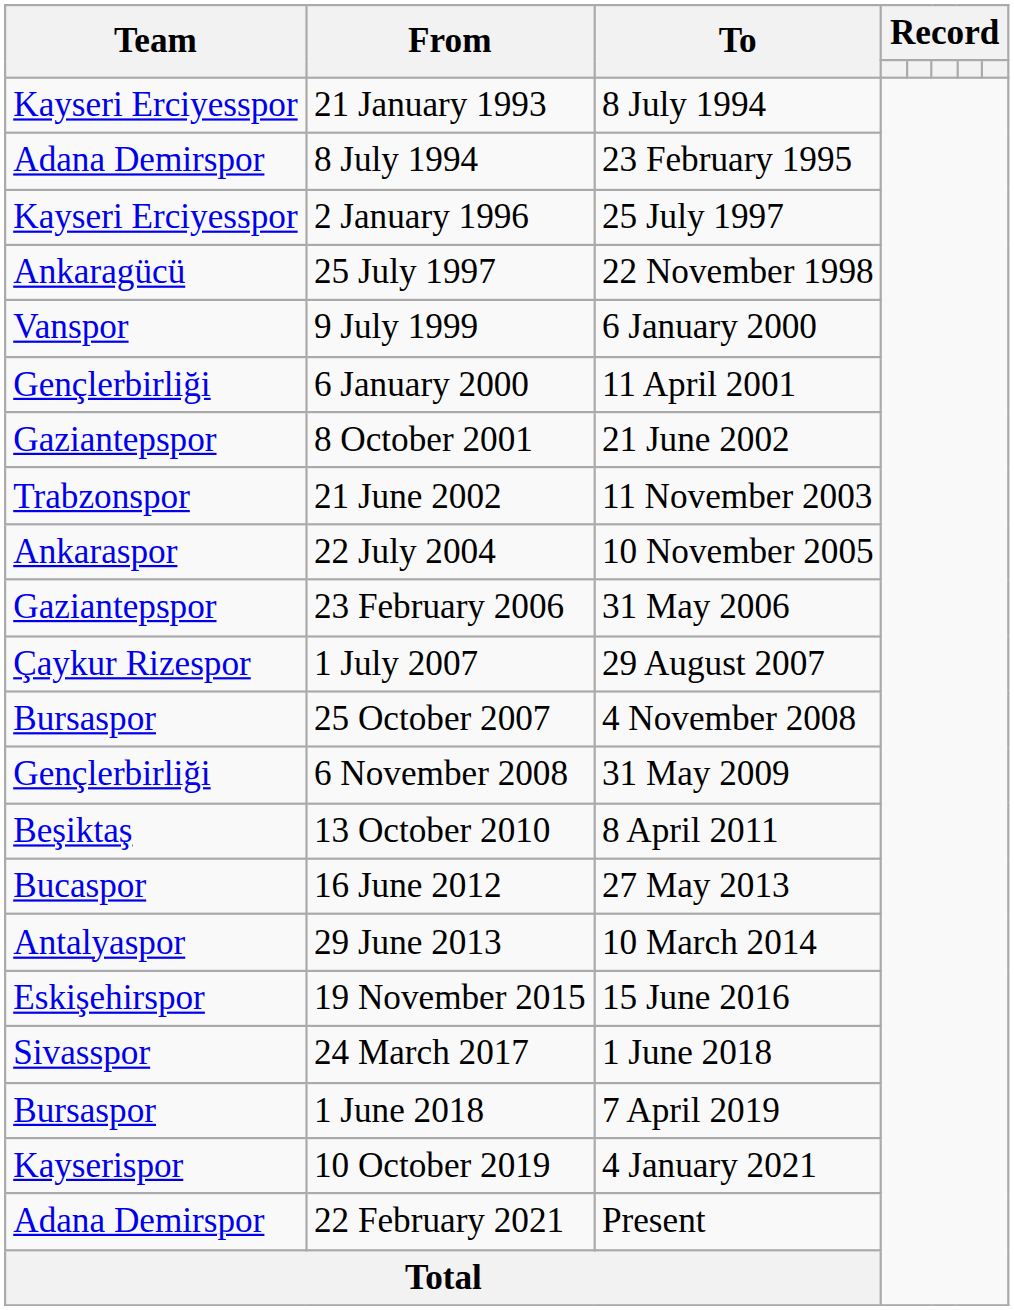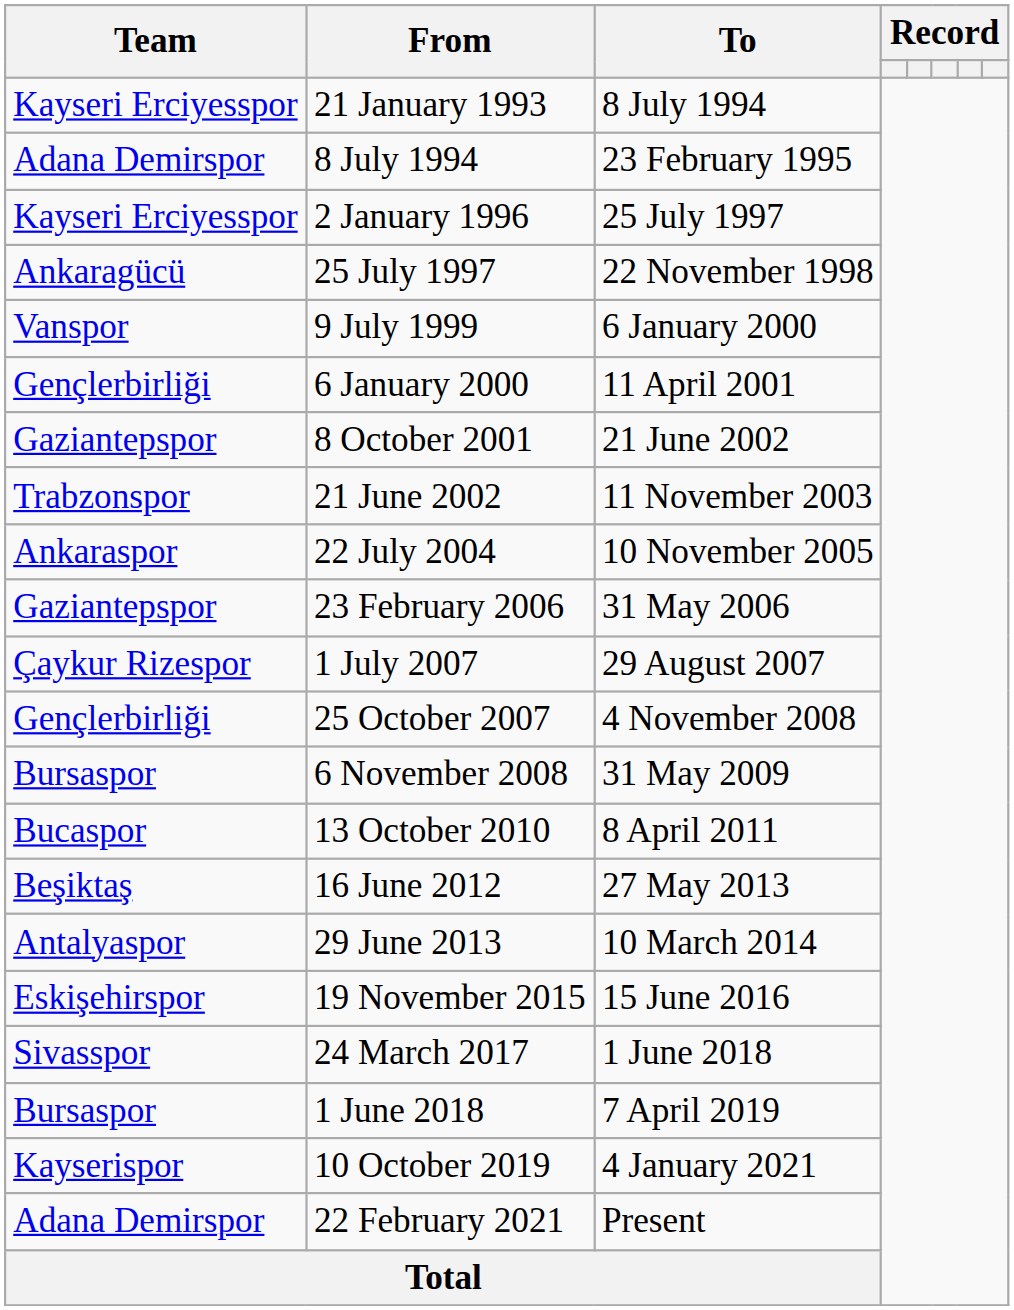25 October 2007 | Team: Bursaspor -> Gençlerbirliği
6 November 2008 | Team: Gençlerbirliği -> Bursaspor
13 October 2010 | Team: Beşiktaş -> Bucaspor
16 June 2012 | Team: Bucaspor -> Beşiktaş
